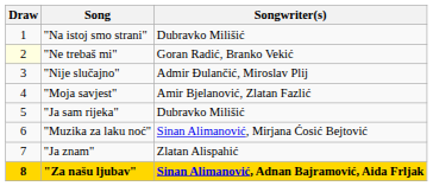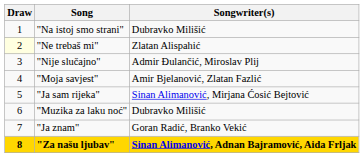"Ne trebaš mi" | Songwriter(s): Goran Radić, Branko Vekić -> Zlatan Alispahić
"Ja sam rijeka" | Songwriter(s): Dubravko Milišić -> Sinan Alimanović, Mirjana Ćosić Bejtović
"Muzika za laku noć" | Songwriter(s): Sinan Alimanović, Mirjana Ćosić Bejtović -> Dubravko Milišić
"Ja znam" | Songwriter(s): Zlatan Alispahić -> Goran Radić, Branko Vekić
